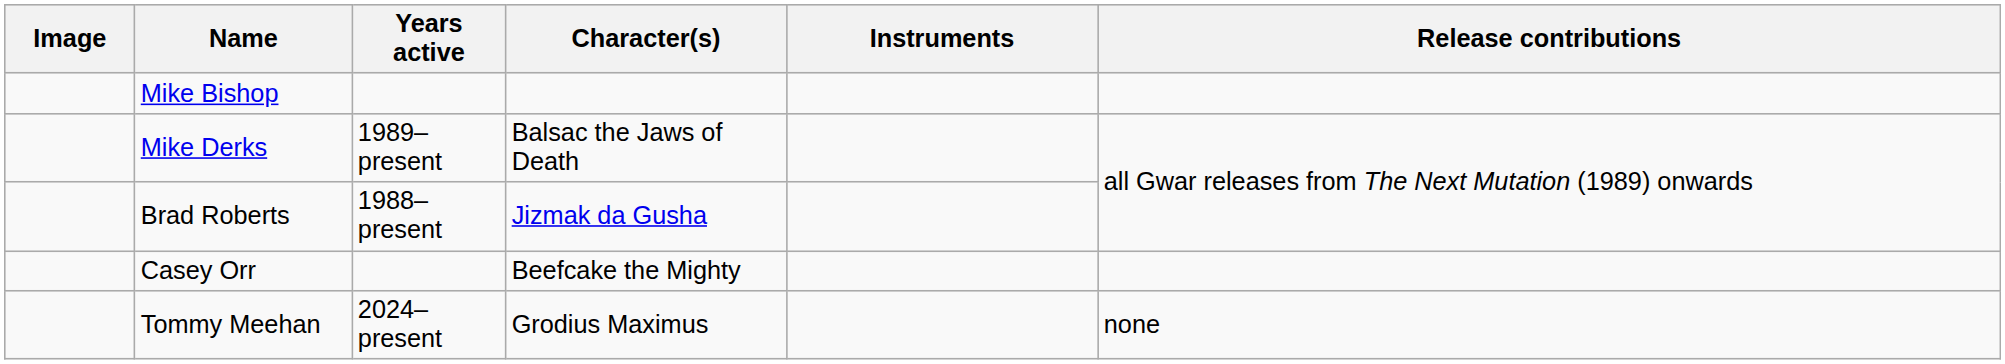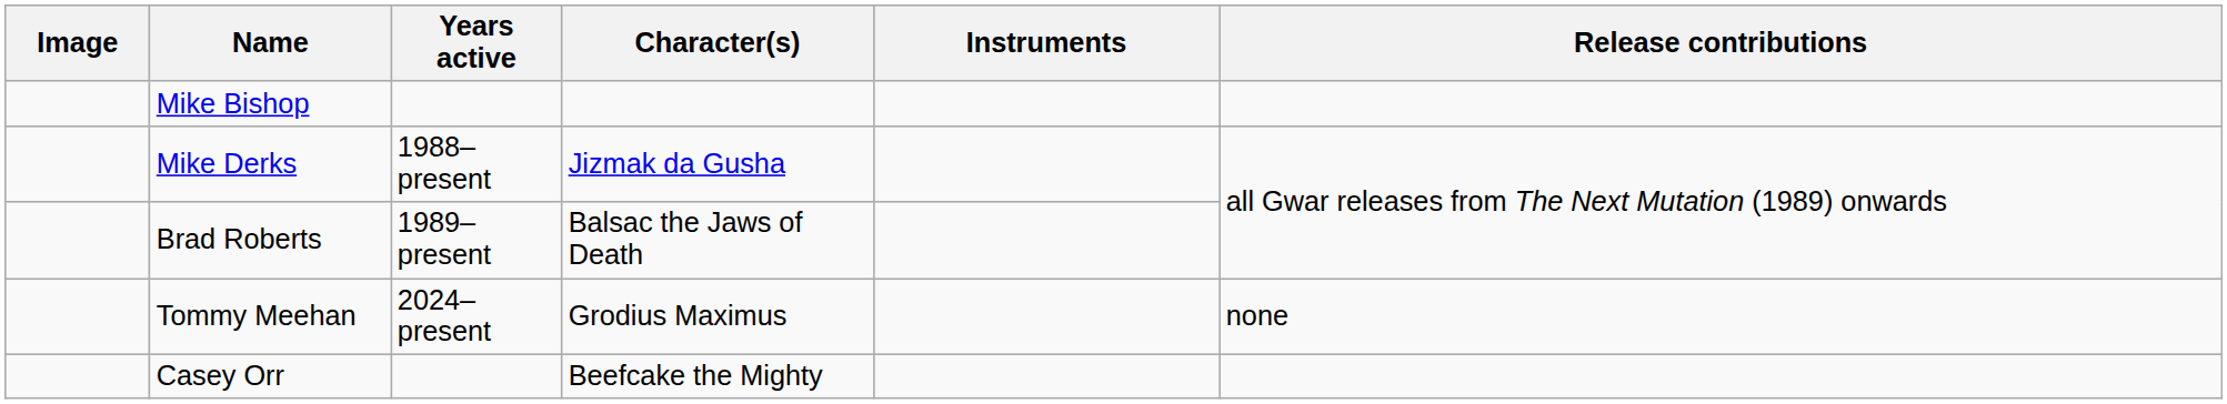Mike Derks | Years active: 1989–present -> 1988–present
Mike Derks | Character(s): Balsac the Jaws of Death -> Jizmak da Gusha
Brad Roberts | Years active: 1988–present -> 1989–present
Brad Roberts | Character(s): Jizmak da Gusha -> Balsac the Jaws of Death
rows swapped: Casey Orr <-> Tommy Meehan
